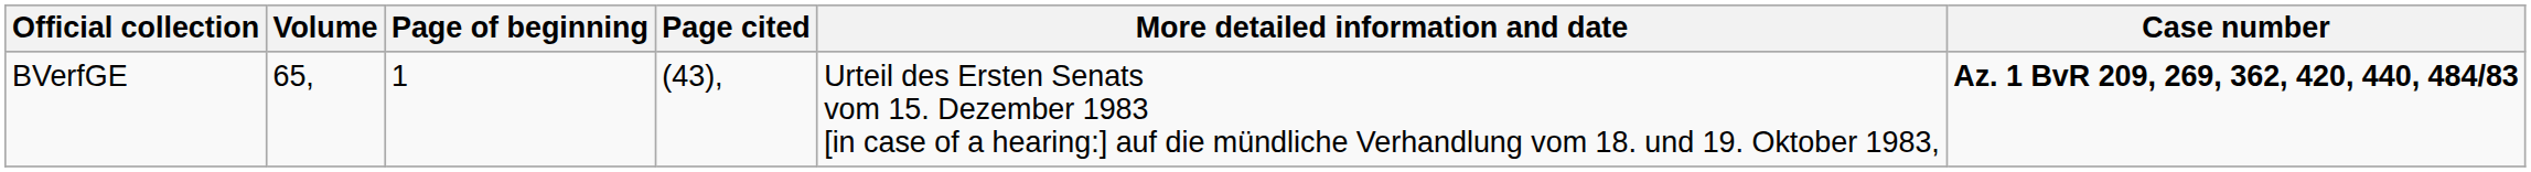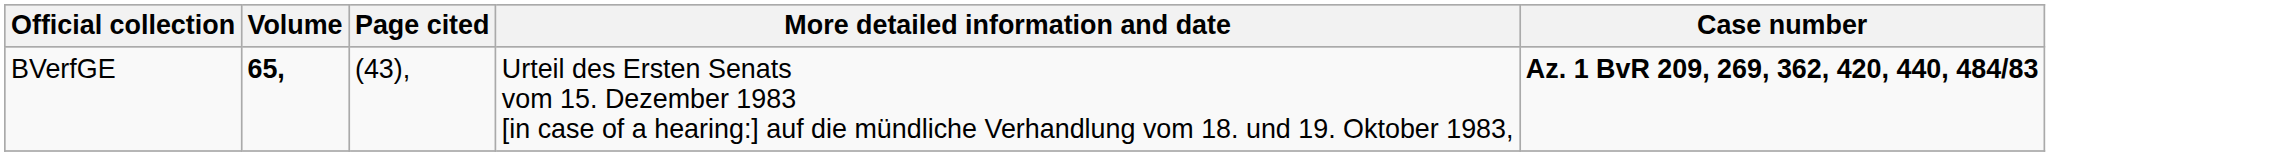- column: Page of beginning | 1
BVerfGE | Volume: normal -> bold
